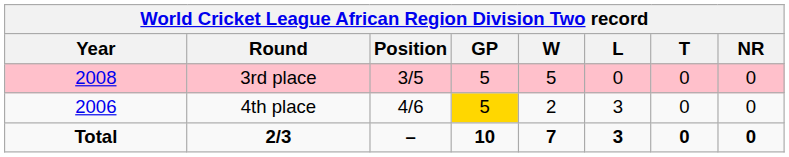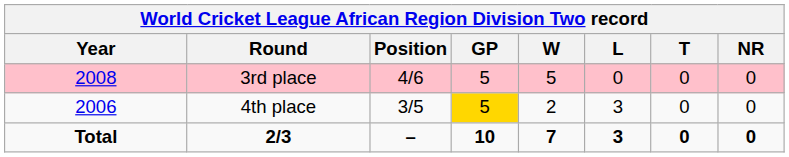3rd place | Position: 3/5 -> 4/6
4th place | Position: 4/6 -> 3/5
